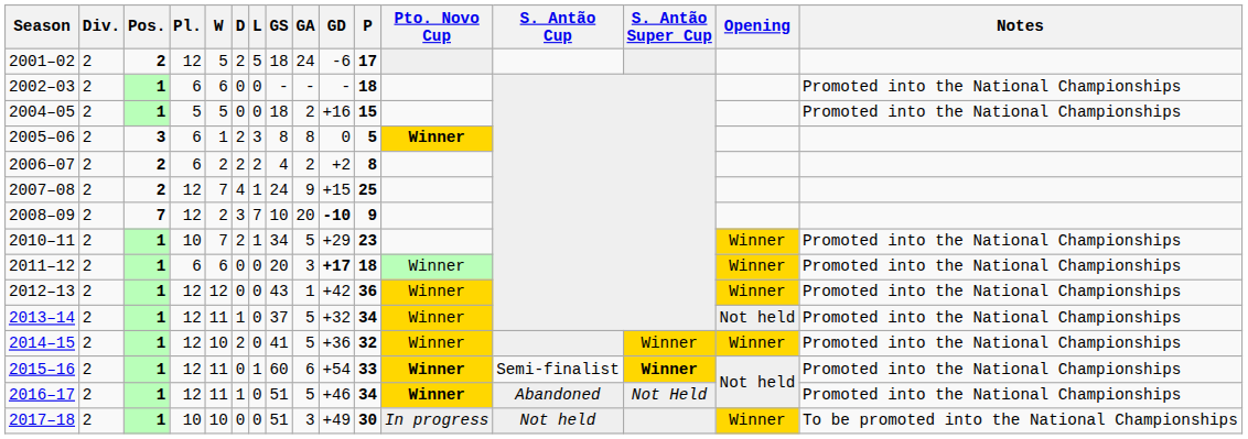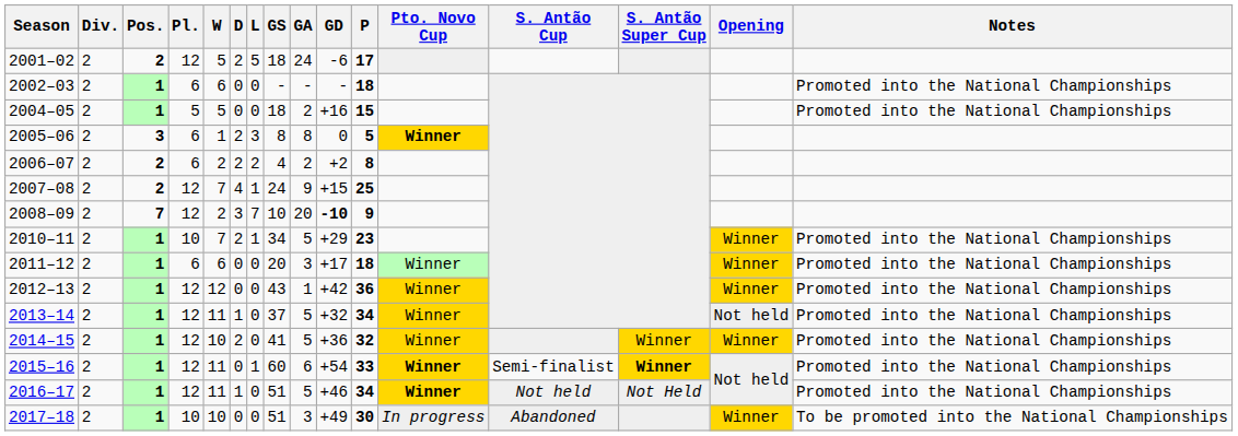2011–12 | GD: bold -> normal
2016–17 | S. Antão Cup: Abandoned -> Not held
2017–18 | S. Antão Cup: Not held -> Abandoned
